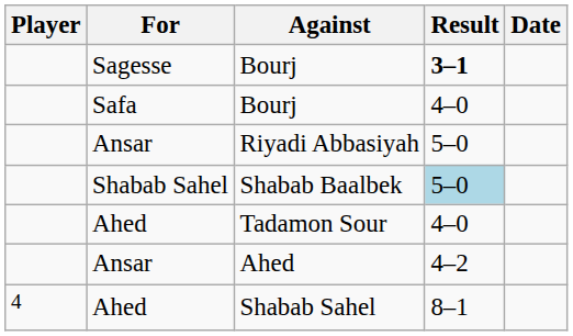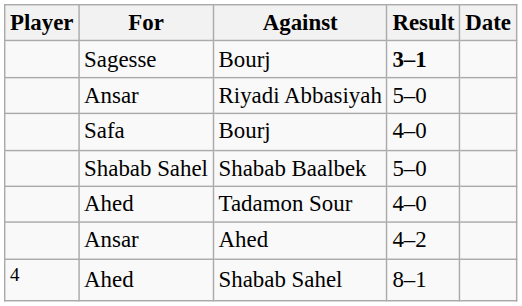rows swapped: Riyadi Abbasiyah <-> Safa / Bourj
Shabab Baalbek | Result: lightblue background -> no background
